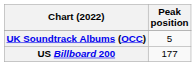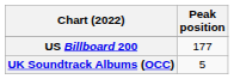rows swapped: UK Soundtrack Albums (OCC) <-> US Billboard 200
